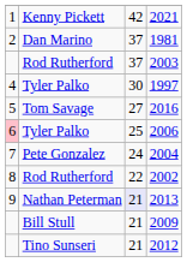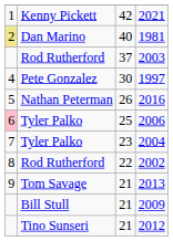1981 | column 1: no background -> khaki background
1981 | column 3: 37 -> 40
1997 | column 2: Tyler Palko -> Pete Gonzalez
2016 | column 2: Tom Savage -> Nathan Peterman
2016 | column 3: 27 -> 26
2004 | column 2: Pete Gonzalez -> Tyler Palko
2004 | column 3: 24 -> 23
2013 | column 2: Nathan Peterman -> Tom Savage
2013 | column 3: lavender background -> no background
